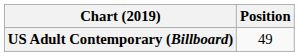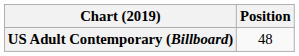US Adult Contemporary (Billboard) | Position: 49 -> 48
